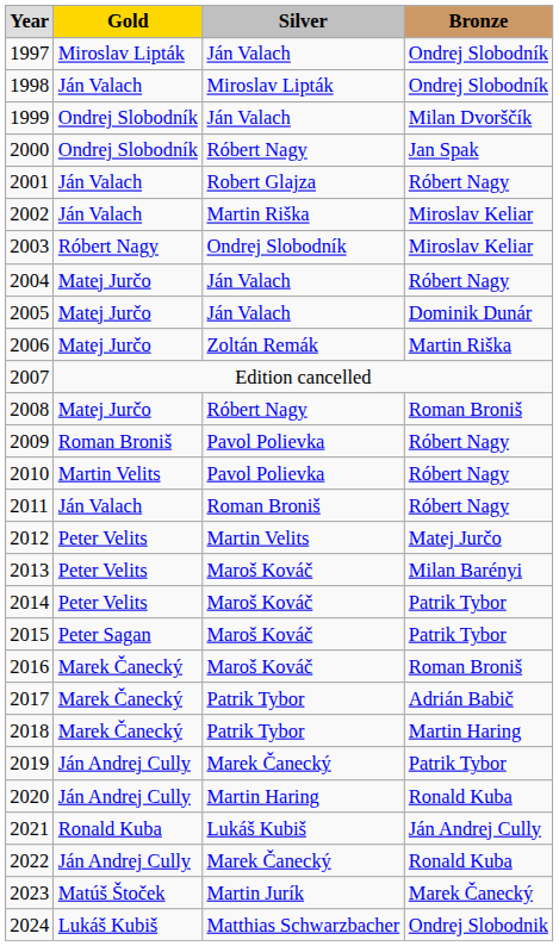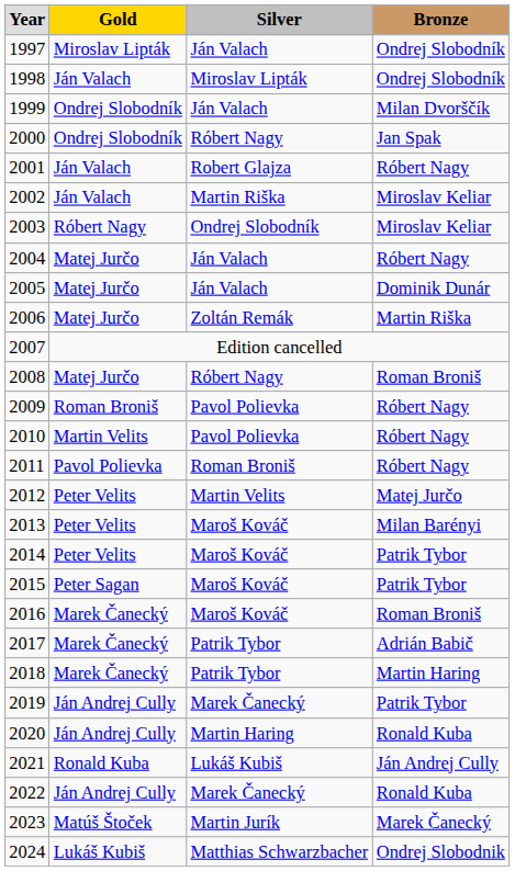2011 | column 2: Ján Valach -> Pavol Polievka
